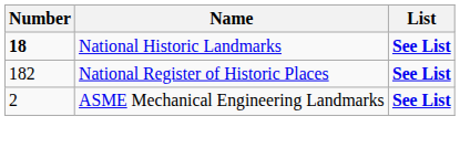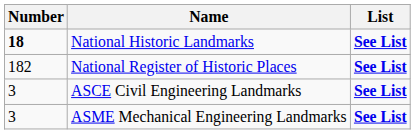+ row: 3 | ASCE Civil Engineering Landmarks | See List
ASME Mechanical Engineering Landmarks | Number: 2 -> 3
